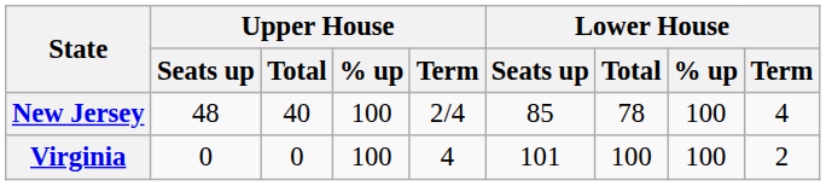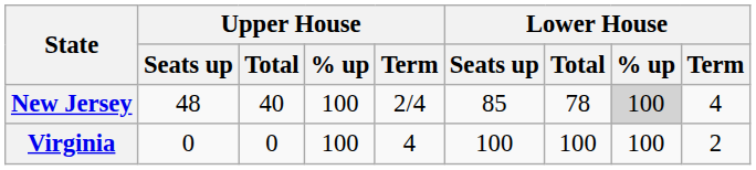New Jersey | Lower House / % up: no background -> lightgrey background
Virginia | Lower House / Seats up: 101 -> 100
